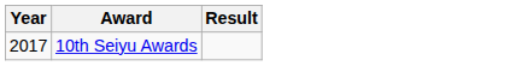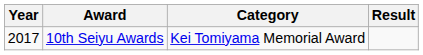+ column: Category | Kei Tomiyama Memorial Award
